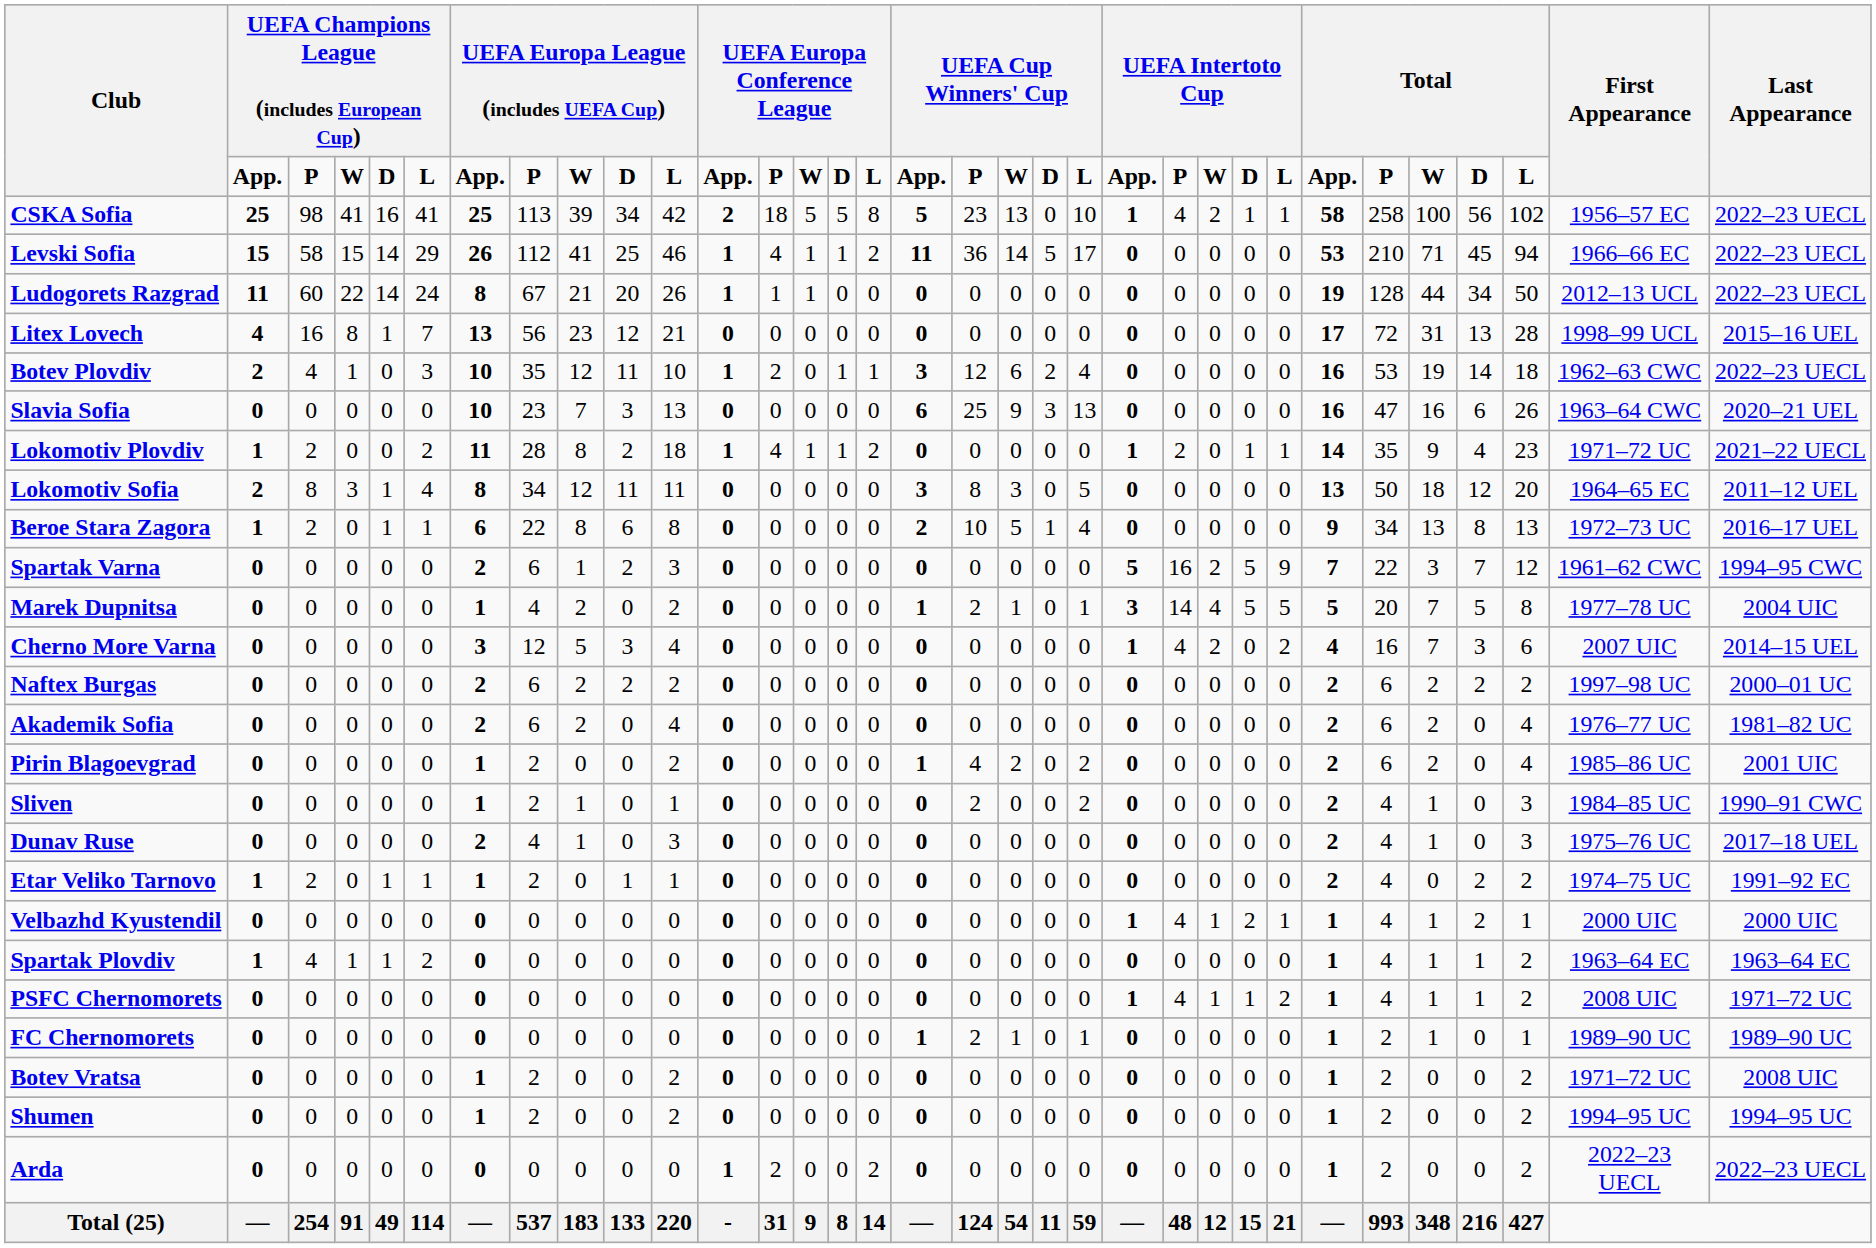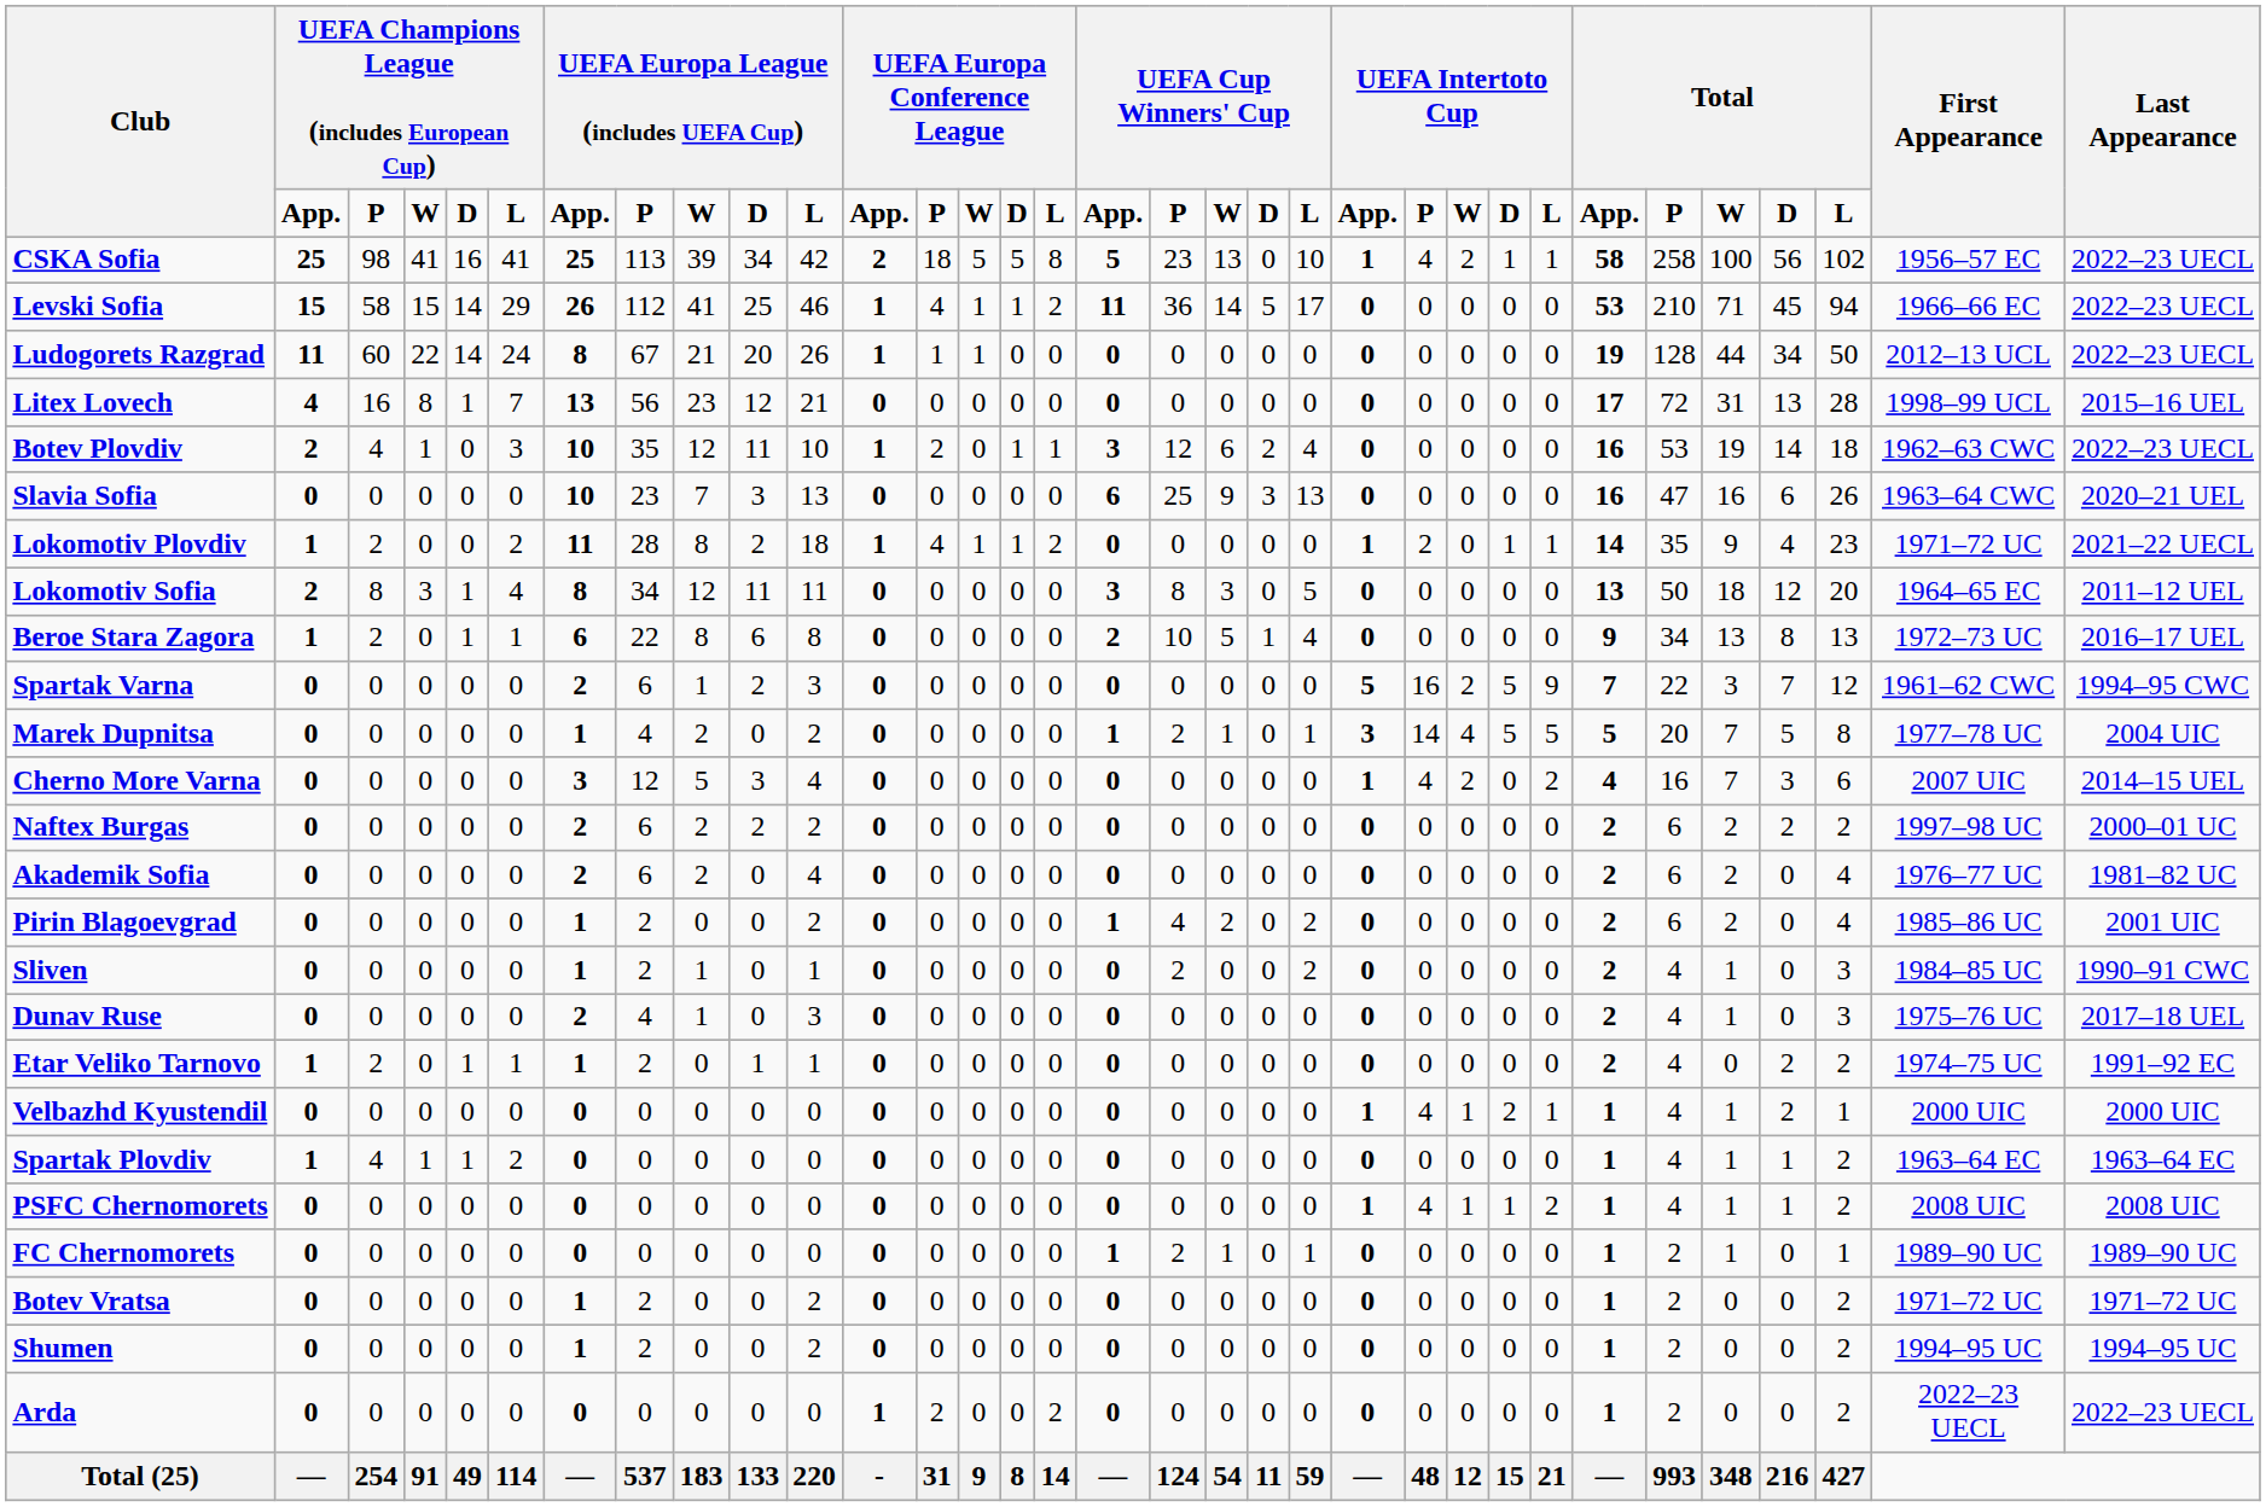PSFC Chernomorets | column 33: 1971–72 UC -> 2008 UIC
Botev Vratsa | column 33: 2008 UIC -> 1971–72 UC
